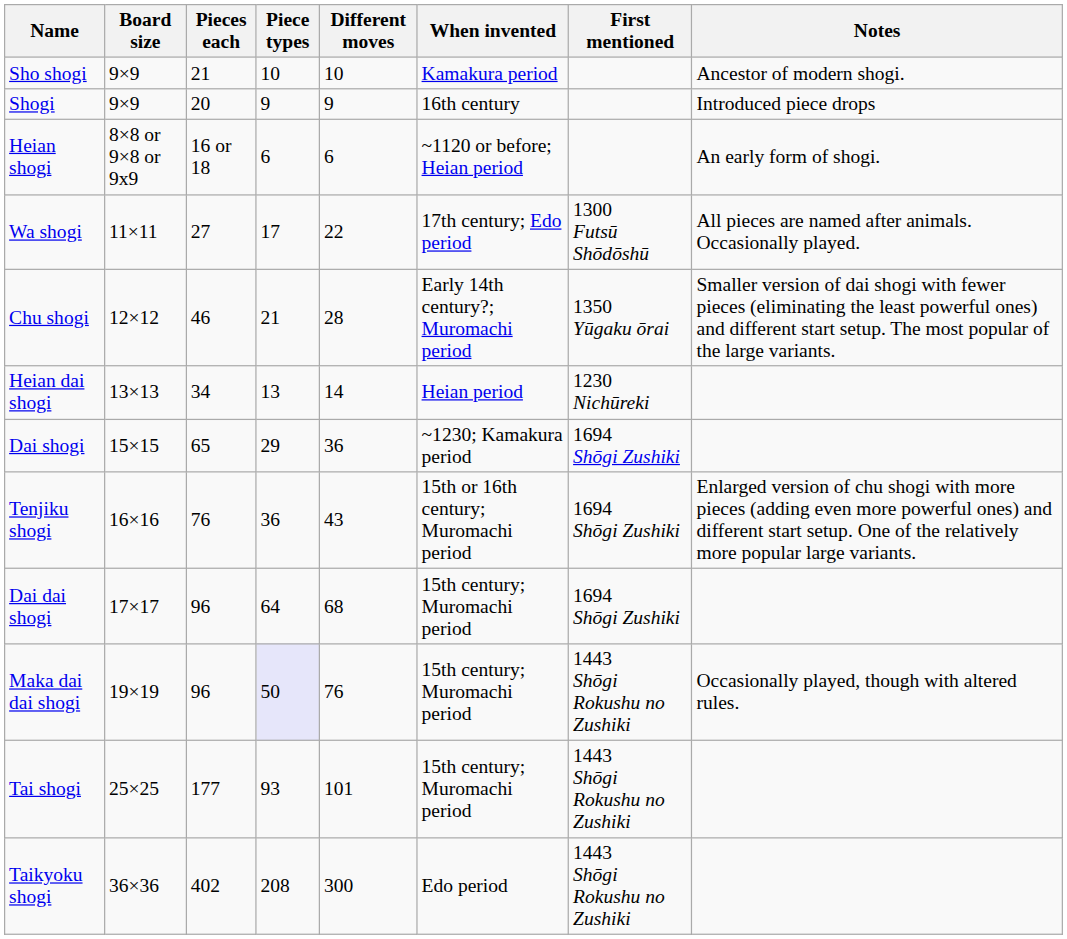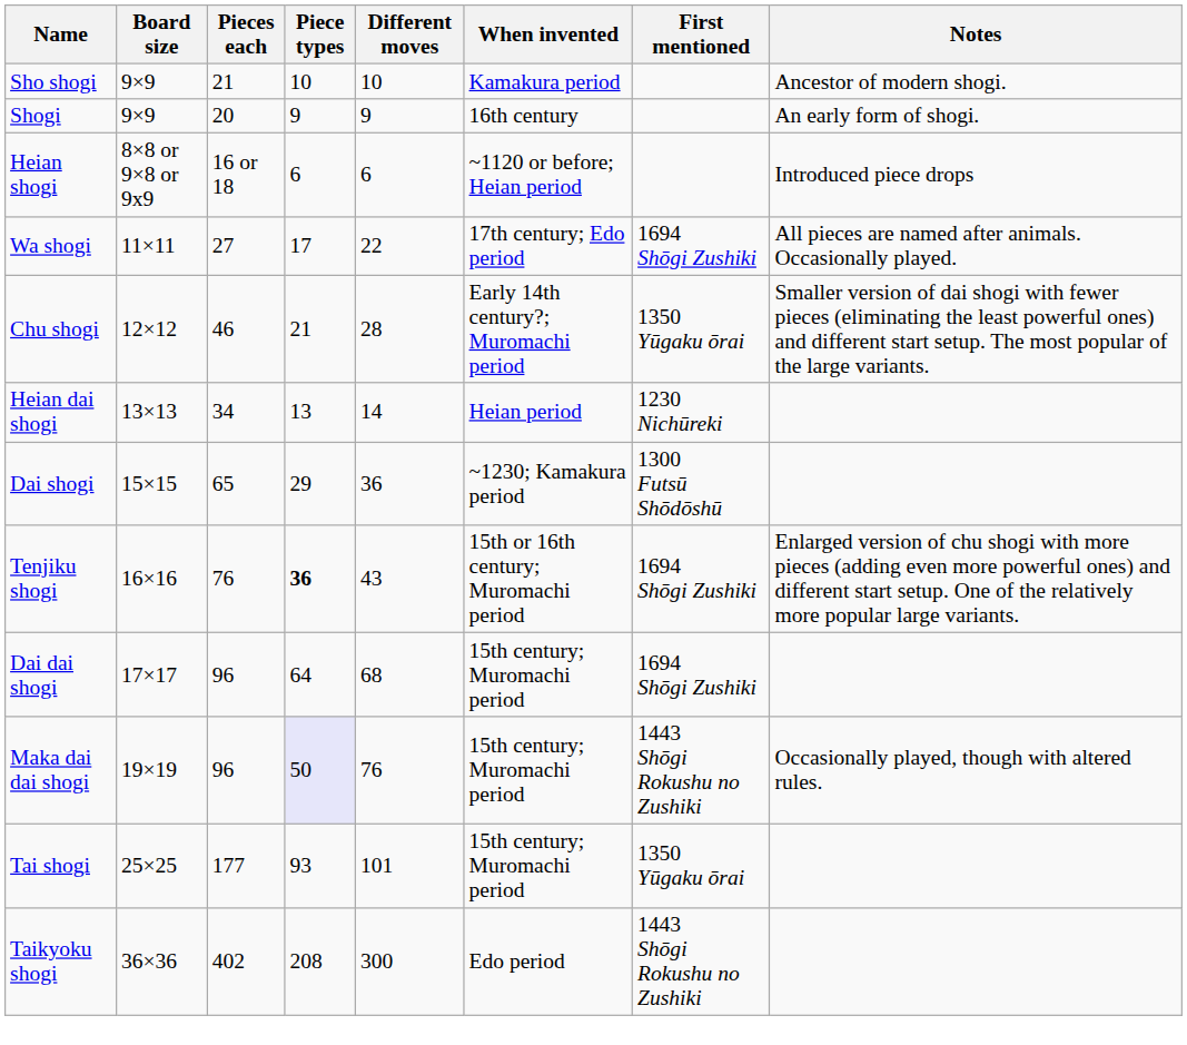Shogi | Notes: Introduced piece drops -> An early form of shogi.
Heian shogi | Notes: An early form of shogi. -> Introduced piece drops
Wa shogi | First mentioned: 1300 Futsū Shōdōshū -> 1694 Shōgi Zushiki
Dai shogi | First mentioned: 1694 Shōgi Zushiki -> 1300 Futsū Shōdōshū
Tenjiku shogi | Piece types: normal -> bold
Tai shogi | First mentioned: 1443 Shōgi Rokushu no Zushiki -> 1350 Yūgaku ōrai
